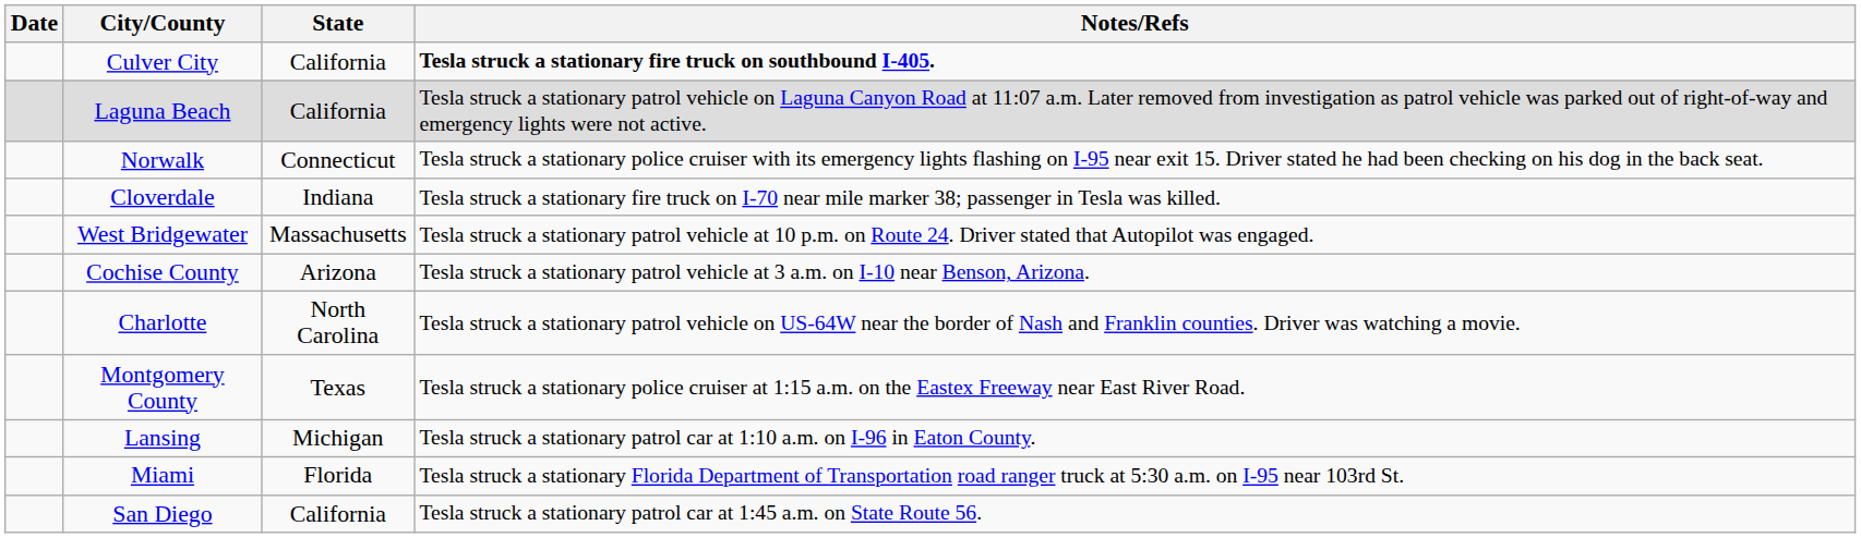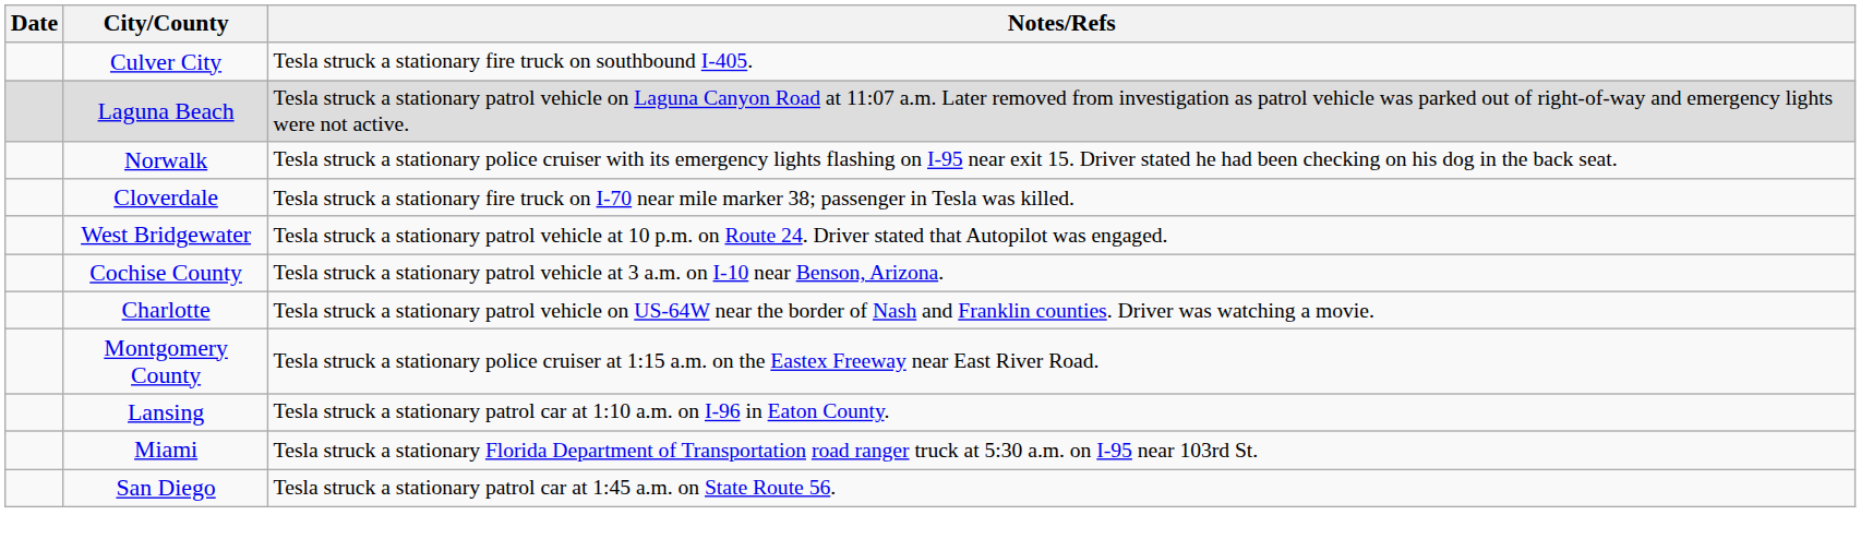- column: State | California | California | Connecticut | Indiana | Massachusetts | Arizona | North Carolina | Texas | Michigan | Florida | California
Culver City | Notes/Refs: bold -> normal
